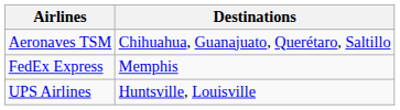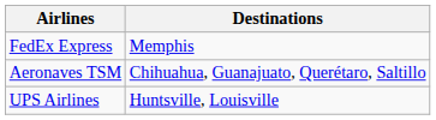rows swapped: Aeronaves TSM <-> FedEx Express
